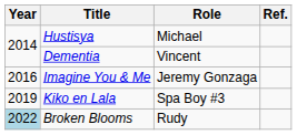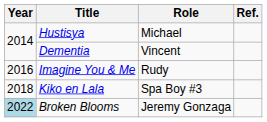Imagine You & Me | Role: Jeremy Gonzaga -> Rudy
Kiko en Lala | Year: 2019 -> 2018
Broken Blooms | Role: Rudy -> Jeremy Gonzaga
